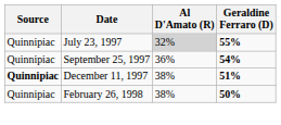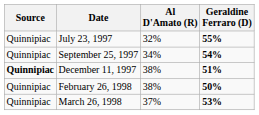July 23, 1997 | Al D'Amato (R): lightgrey background -> no background
September 25, 1997 | Al D'Amato (R): 36% -> 34%
+ row: Quinnipiac | March 26, 1998 | 37% | 53%
